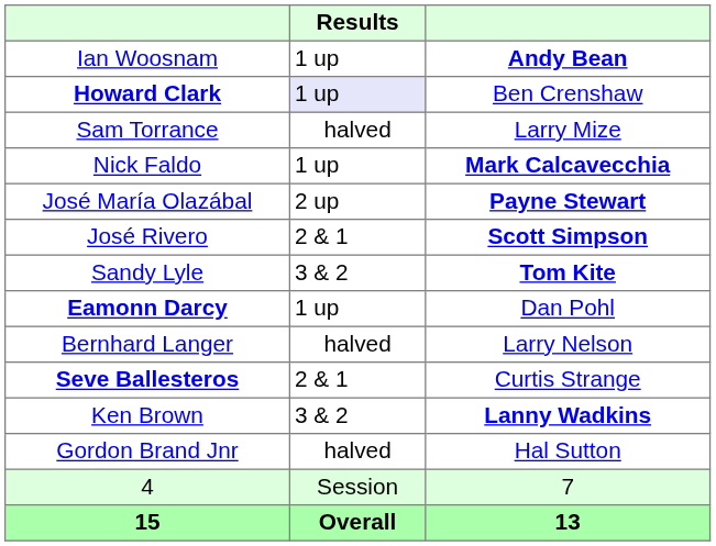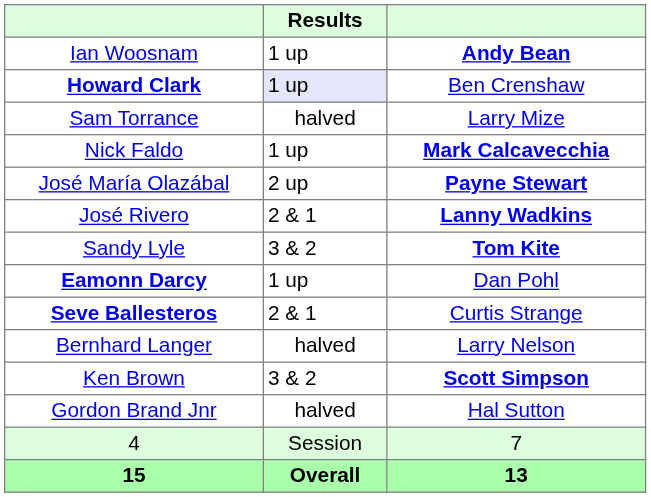José Rivero | column 3: Scott Simpson -> Lanny Wadkins
rows swapped: Bernhard Langer <-> Seve Ballesteros
Ken Brown | column 3: Lanny Wadkins -> Scott Simpson
